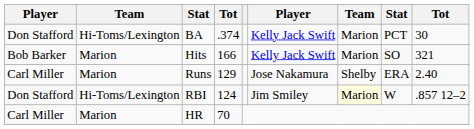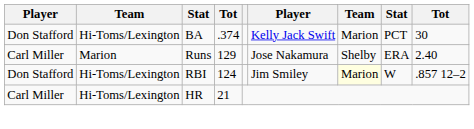- row: Bob Barker | Marion | Hits | 166 | Kelly Jack Swift | Marion | SO | 321
HR | column 2: Marion -> Hi-Toms/Lexington
HR | column 4: 70 -> 21
